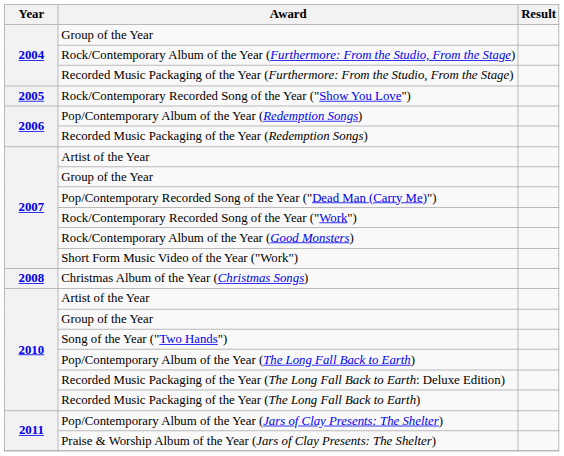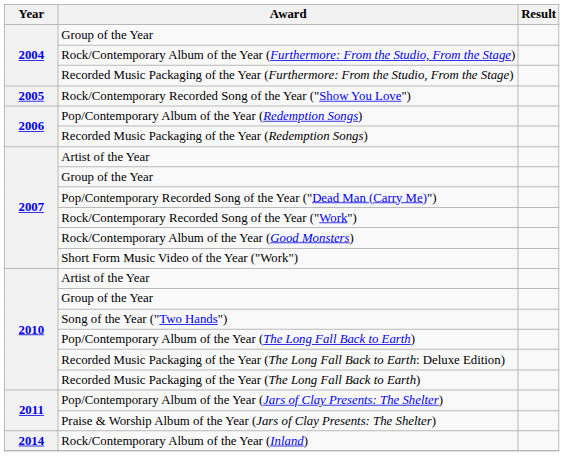- row: 2008 | Christmas Album of the Year (Christmas Songs)
+ row: 2014 | Rock/Contemporary Album of the Year (Inland)
